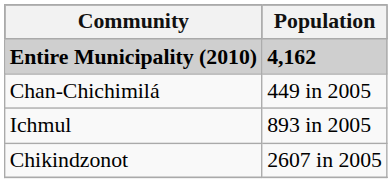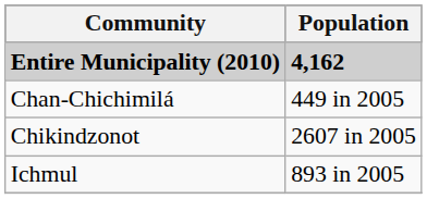rows swapped: Chikindzonot <-> Ichmul
